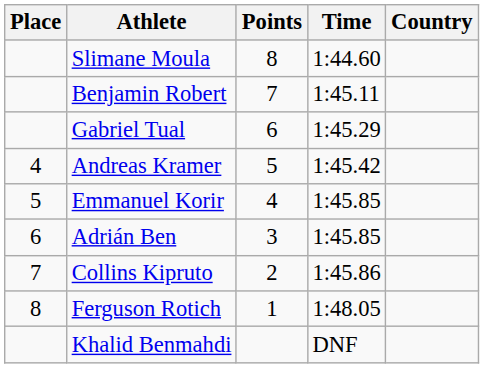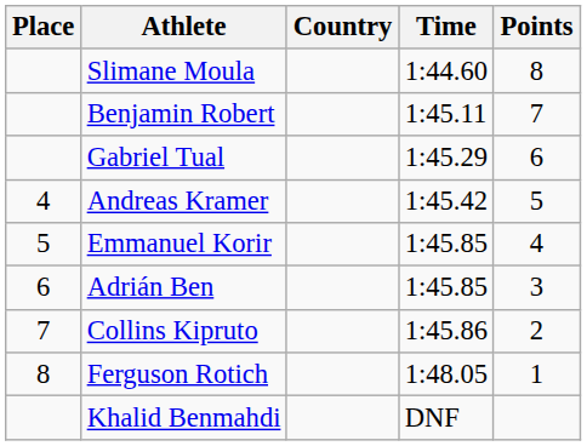columns swapped: Country <-> Points
